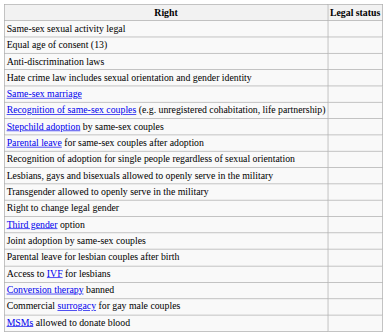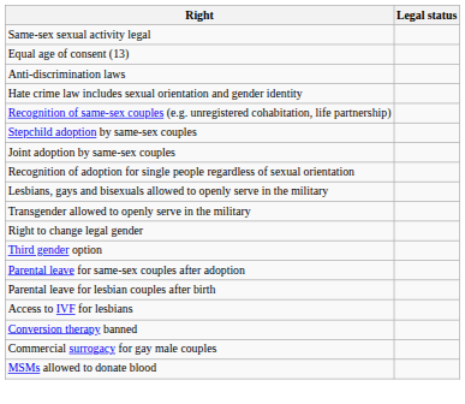- row: Same-sex marriage
rows swapped: Joint adoption by same-sex couples <-> Parental leave for same-sex couples after adoption
